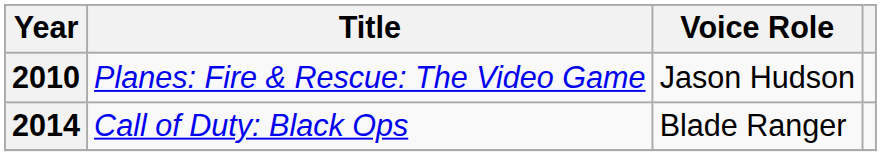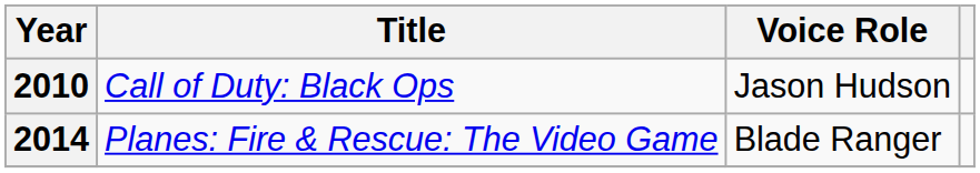2010 | Title: Planes: Fire & Rescue: The Video Game -> Call of Duty: Black Ops
2014 | Title: Call of Duty: Black Ops -> Planes: Fire & Rescue: The Video Game
